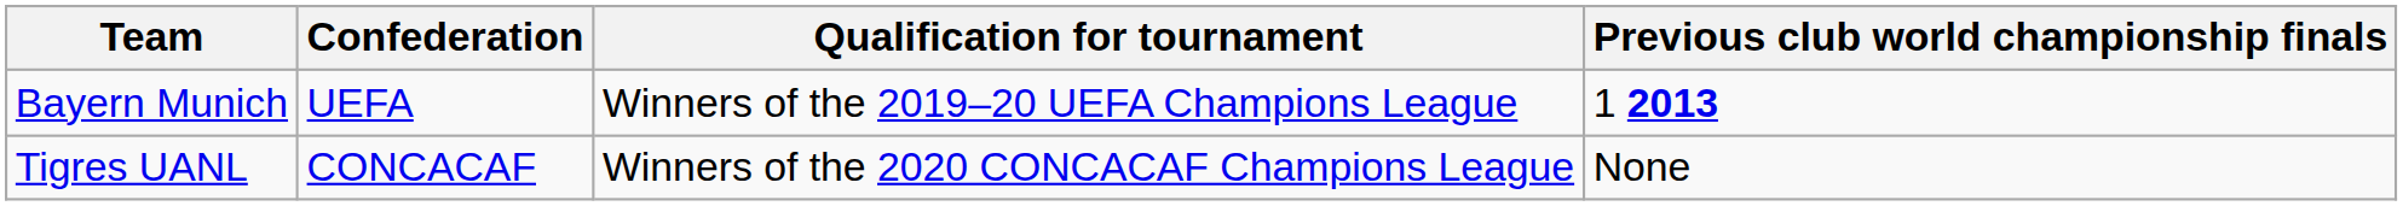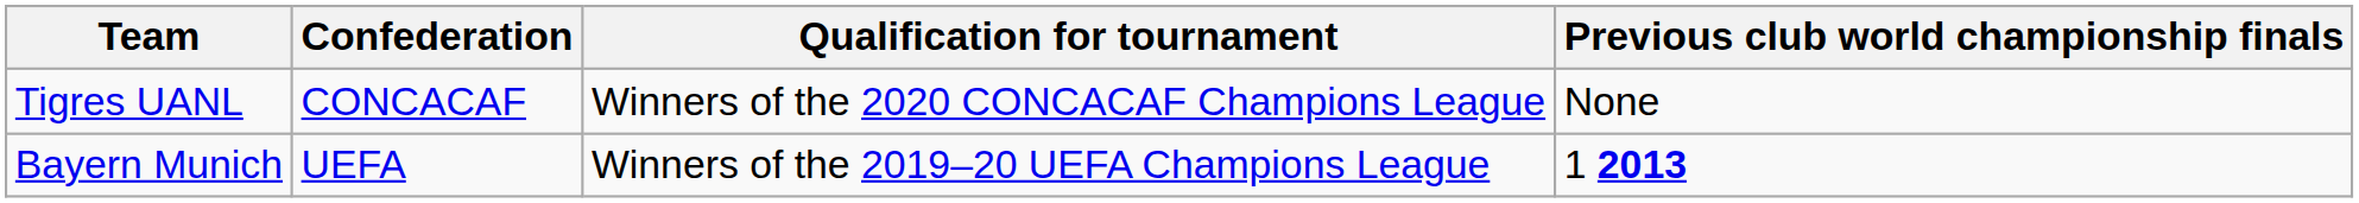rows swapped: Bayern Munich <-> Tigres UANL
